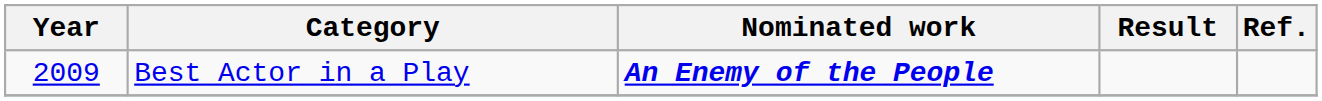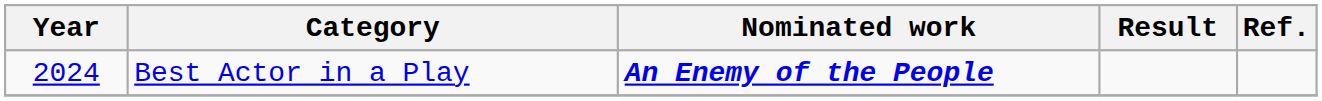Best Actor in a Play | Year: 2009 -> 2024
